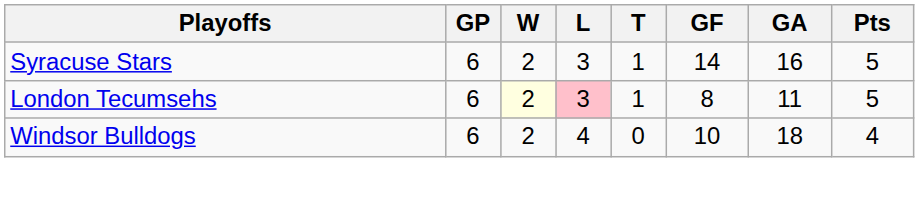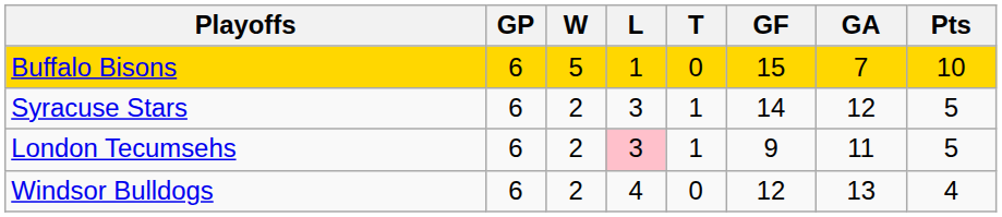+ row: Buffalo Bisons | 6 | 5 | 1 | 0 | 15 | 7 | 10
Syracuse Stars | GA: 16 -> 12
London Tecumsehs | W: lightyellow background -> no background
London Tecumsehs | GF: 8 -> 9
Windsor Bulldogs | GF: 10 -> 12
Windsor Bulldogs | GA: 18 -> 13
